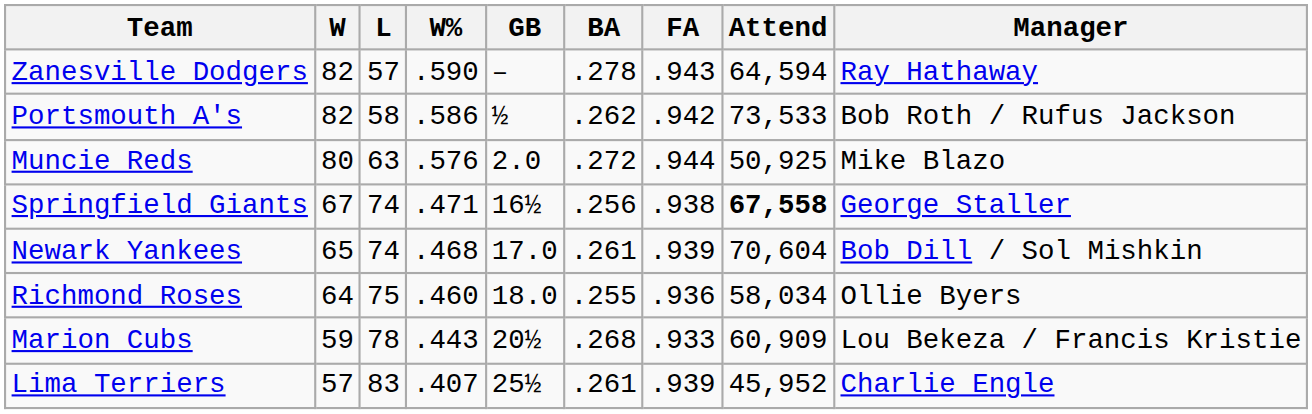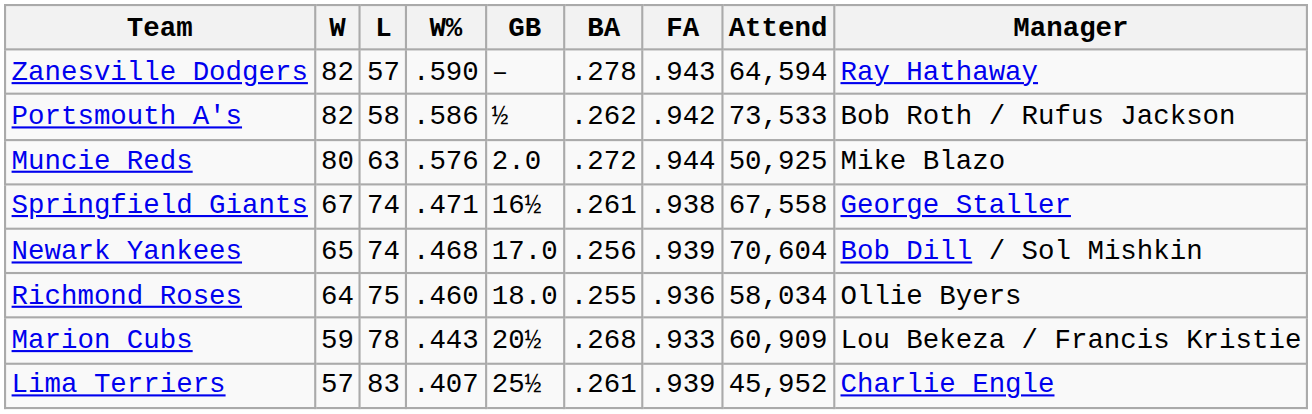Springfield Giants | BA: .256 -> .261
Springfield Giants | Attend: bold -> normal
Newark Yankees | BA: .261 -> .256
